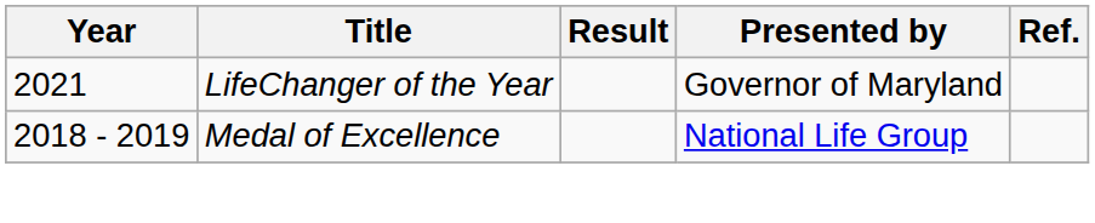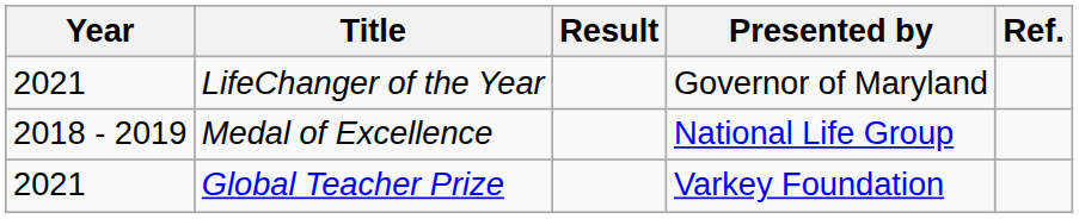+ row: 2021 | Global Teacher Prize | Varkey Foundation
